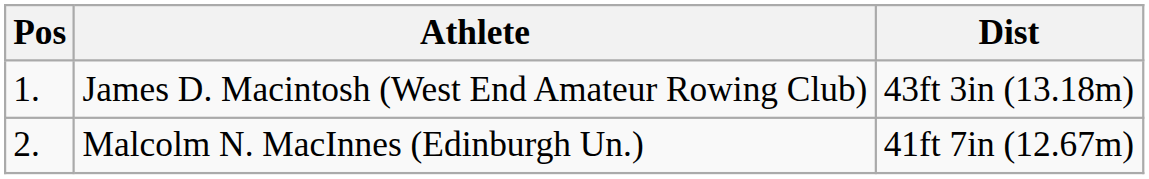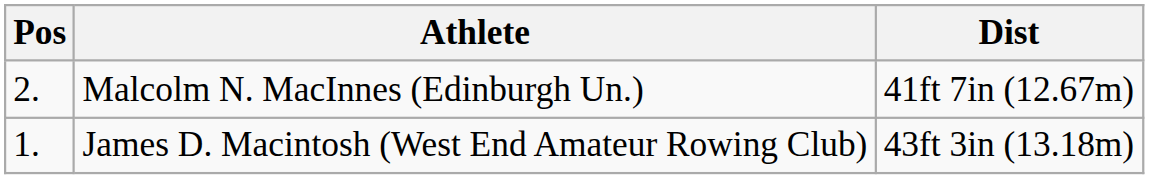rows swapped: James D. Macintosh (West End Amateur Rowing Club) <-> Malcolm N. MacInnes (Edinburgh Un.)
